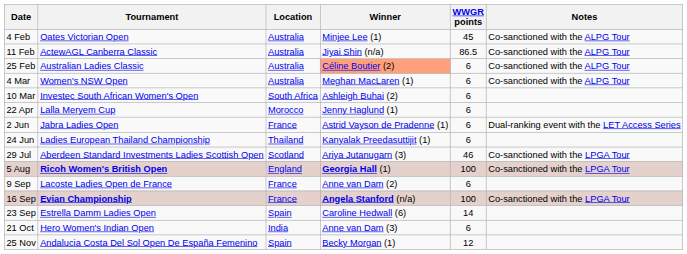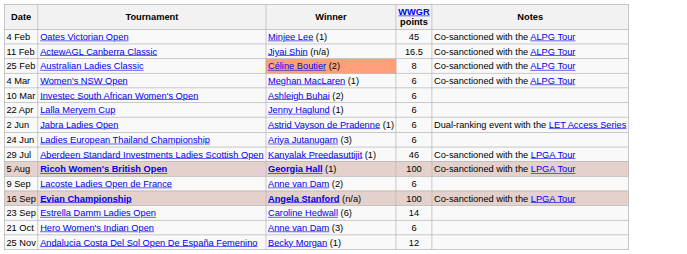- column: Location | Australia | Australia | Australia | Australia | South Africa | Morocco | France | Thailand | Scotland | England | France | France | Spain | India | Spain
11 Feb | WWGR points: 86.5 -> 16.5
25 Feb | WWGR points: 6 -> 8
24 Jun | Winner: Kanyalak Preedasuttijit (1) -> Ariya Jutanugarn (3)
29 Jul | Winner: Ariya Jutanugarn (3) -> Kanyalak Preedasuttijit (1)
